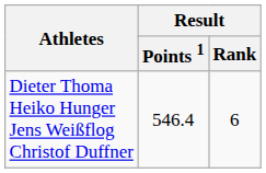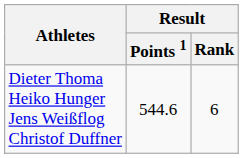Dieter Thoma Heiko Hunger Jens Weißflog Christof Duffner | Result / Points 1: 546.4 -> 544.6
